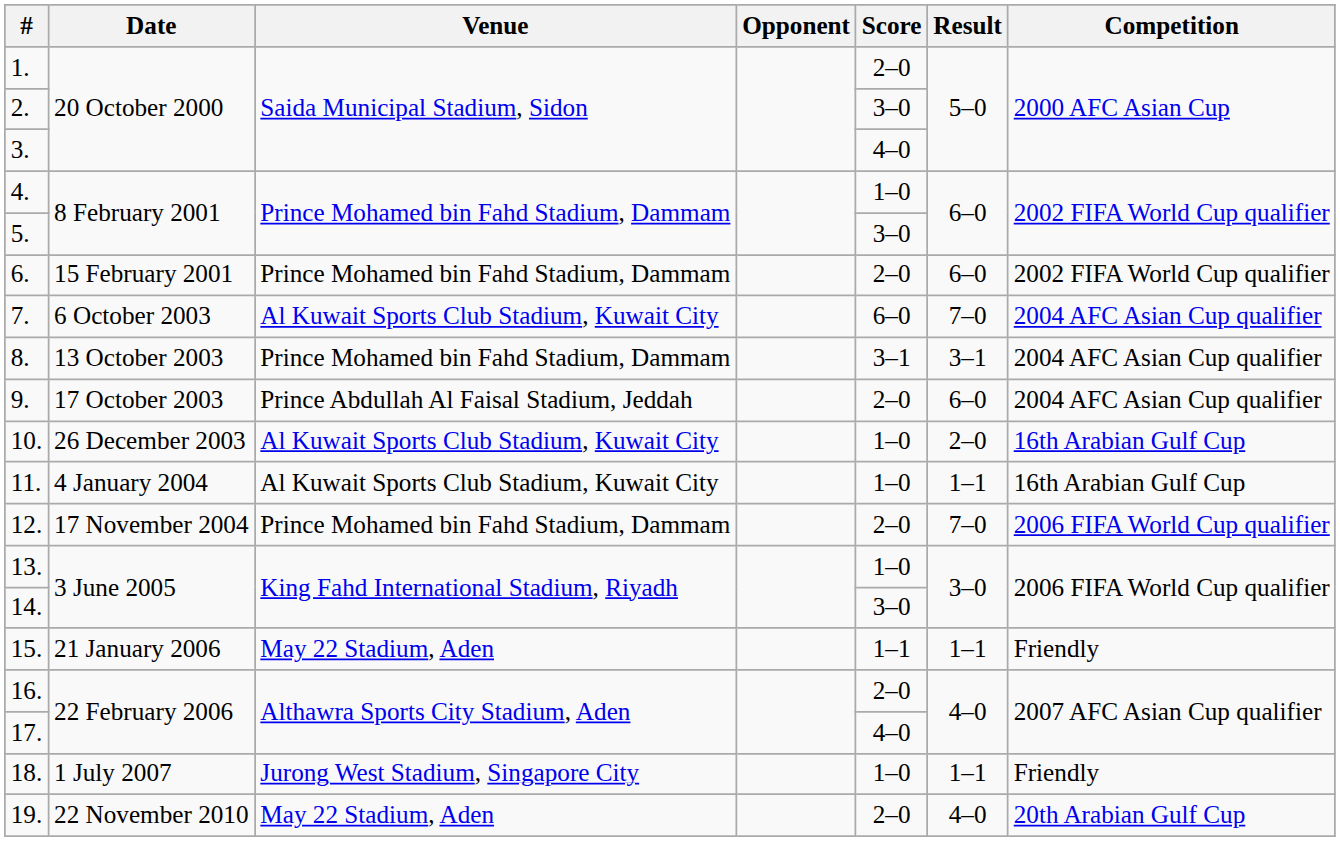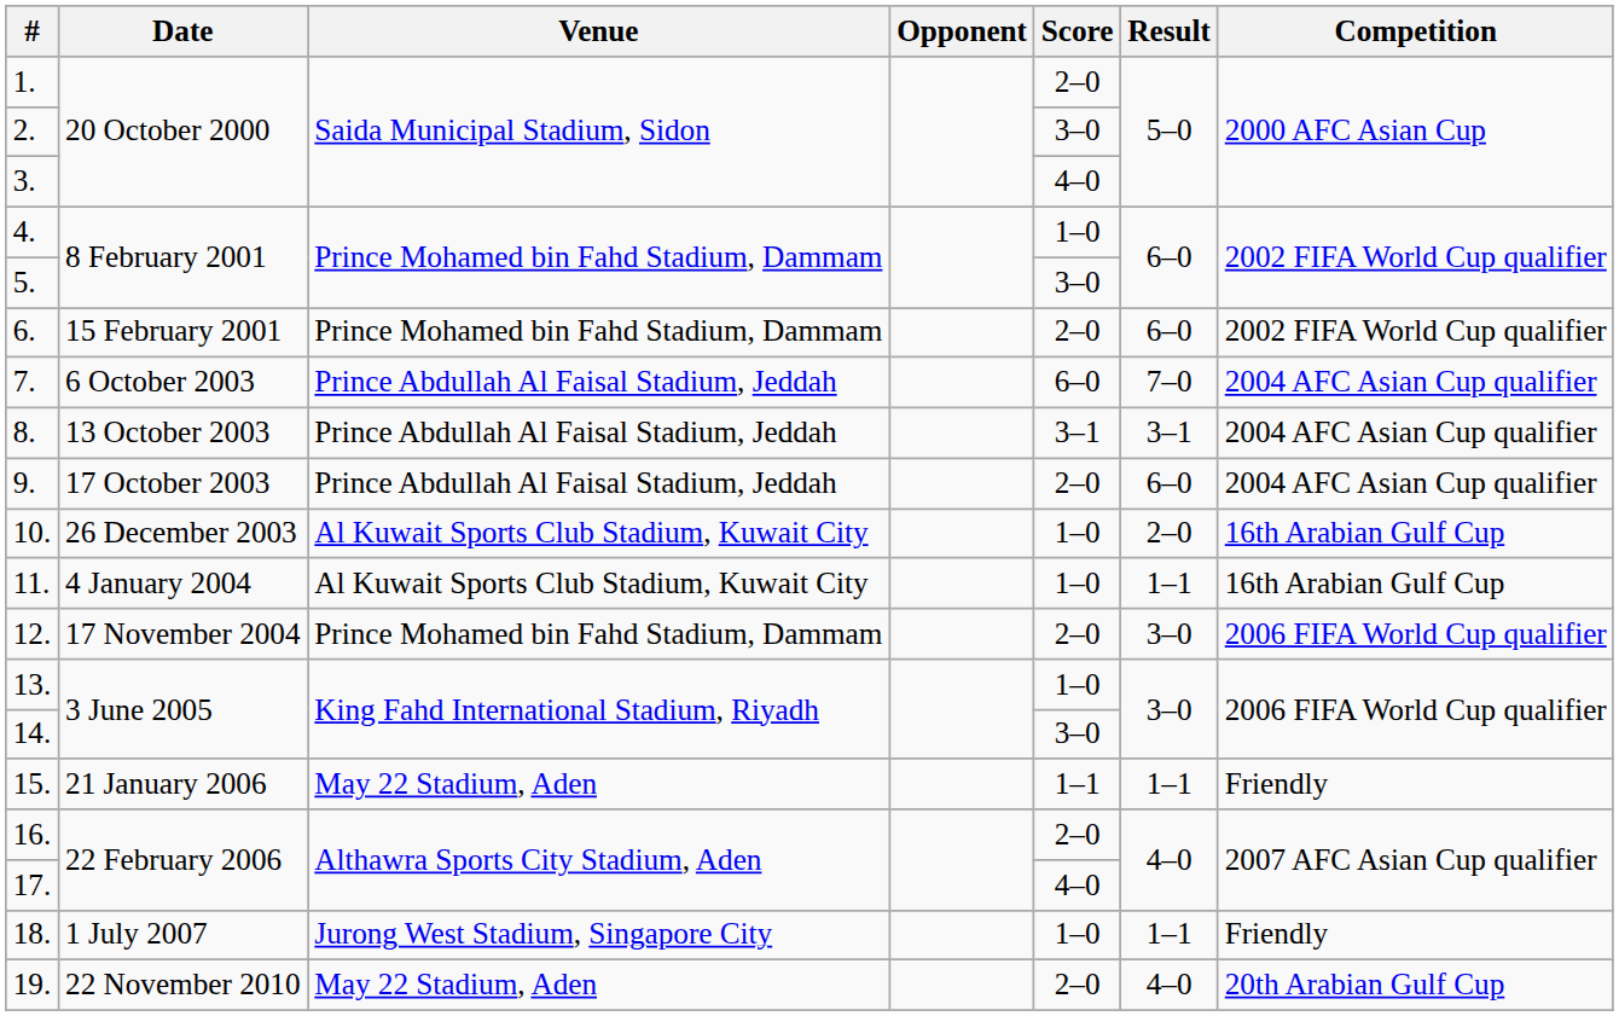7. | Venue: Al Kuwait Sports Club Stadium, Kuwait City -> Prince Abdullah Al Faisal Stadium, Jeddah
8. | Venue: Prince Mohamed bin Fahd Stadium, Dammam -> Prince Abdullah Al Faisal Stadium, Jeddah
12. | Result: 7–0 -> 3–0
